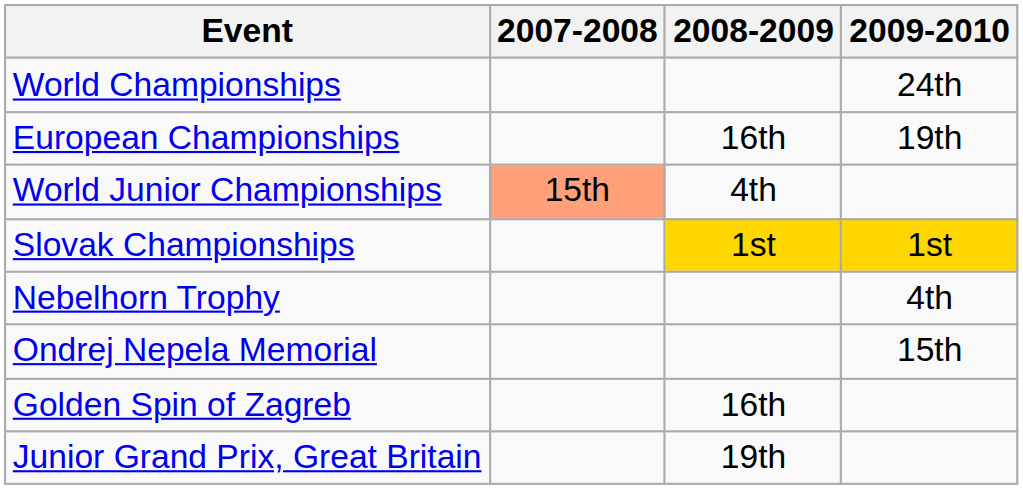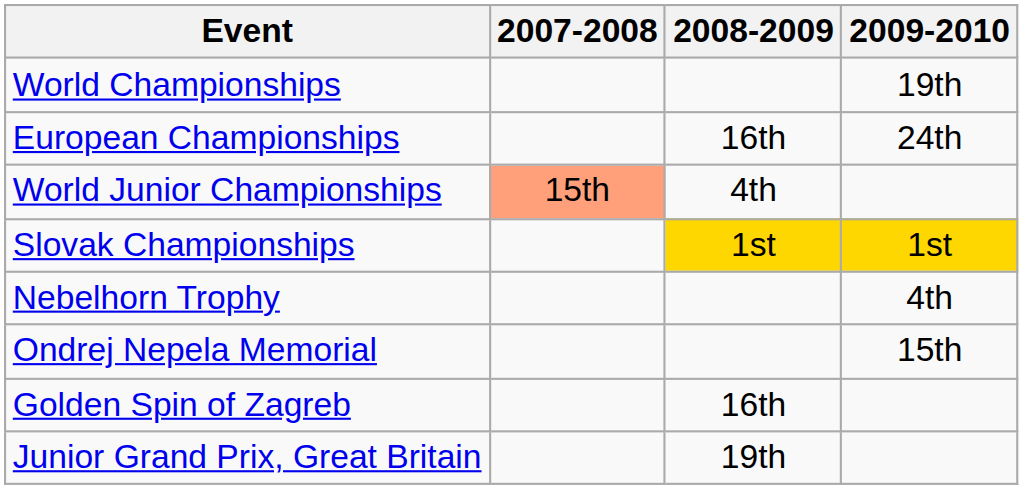World Championships | 2009-2010: 24th -> 19th
European Championships | 2009-2010: 19th -> 24th
